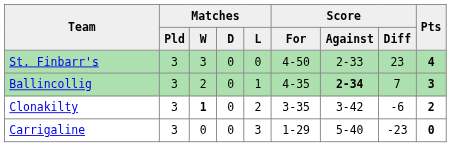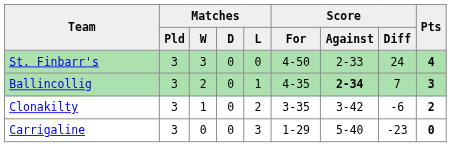St. Finbarr's | Score / Diff: 23 -> 24
Clonakilty | Matches / W: bold -> normal
